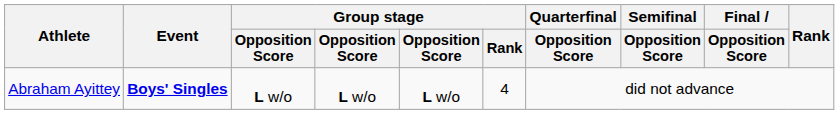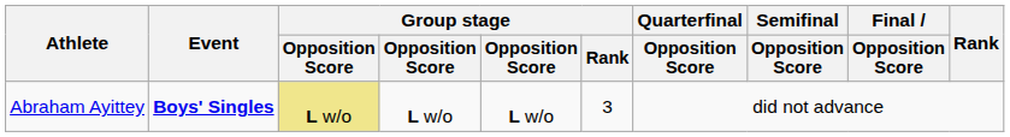Abraham Ayittey | column 3: no background -> khaki background
Abraham Ayittey | Group stage / Rank: 4 -> 3
